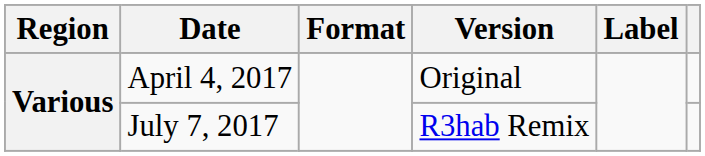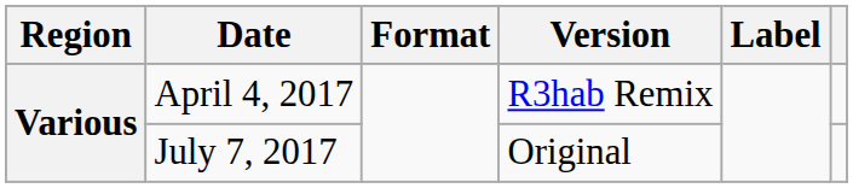April 4, 2017 | Version: Original -> R3hab Remix
July 7, 2017 | Version: R3hab Remix -> Original
